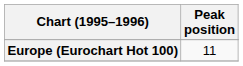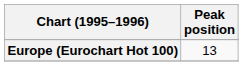Europe (Eurochart Hot 100) | Peak position: 11 -> 13
